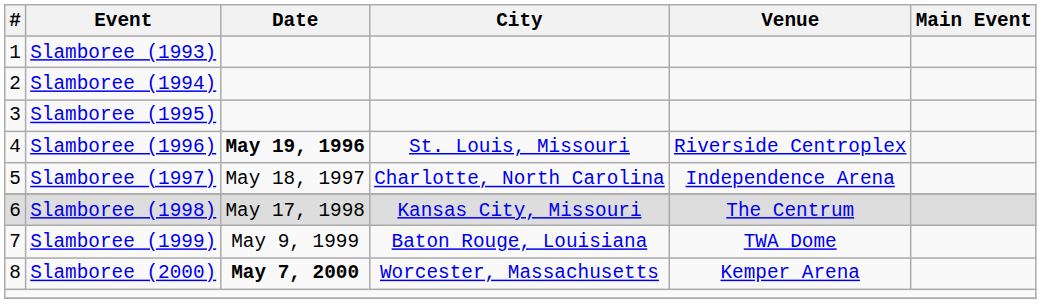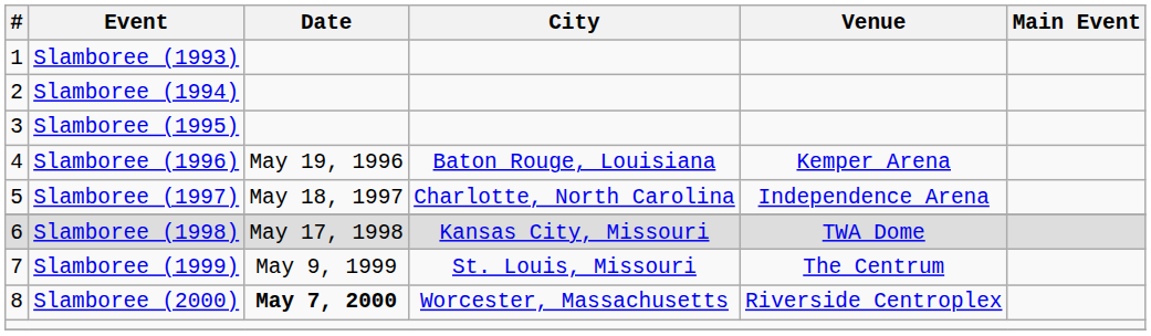Slamboree (1996) | Date: bold -> normal
Slamboree (1996) | City: St. Louis, Missouri -> Baton Rouge, Louisiana
Slamboree (1996) | Venue: Riverside Centroplex -> Kemper Arena
Slamboree (1998) | Venue: The Centrum -> TWA Dome
Slamboree (1999) | City: Baton Rouge, Louisiana -> St. Louis, Missouri
Slamboree (1999) | Venue: TWA Dome -> The Centrum
Slamboree (2000) | Venue: Kemper Arena -> Riverside Centroplex
